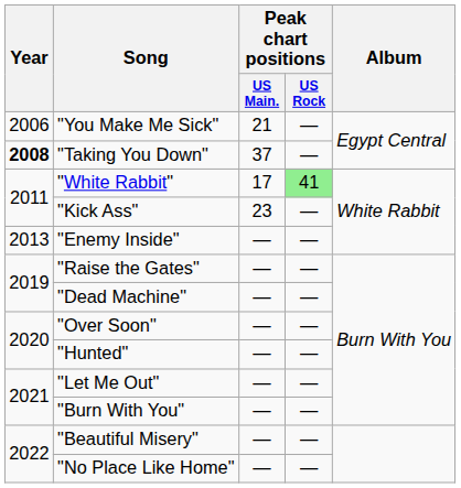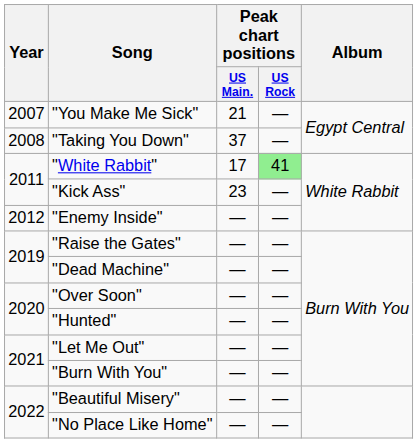"You Make Me Sick" | Year: 2006 -> 2007
"Taking You Down" | Year: bold -> normal
"Enemy Inside" | Year: 2013 -> 2012
